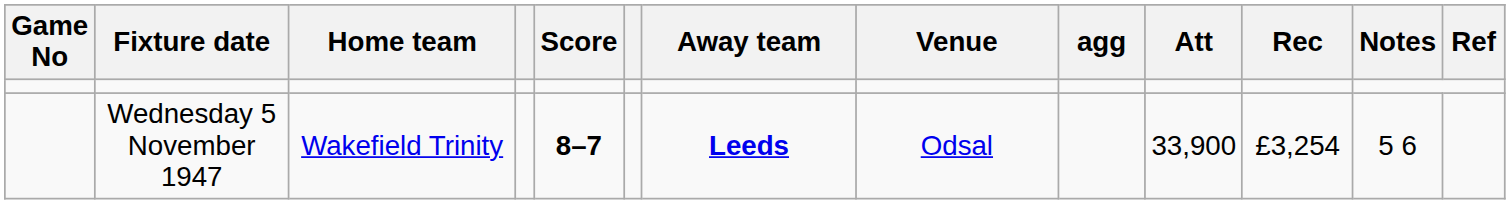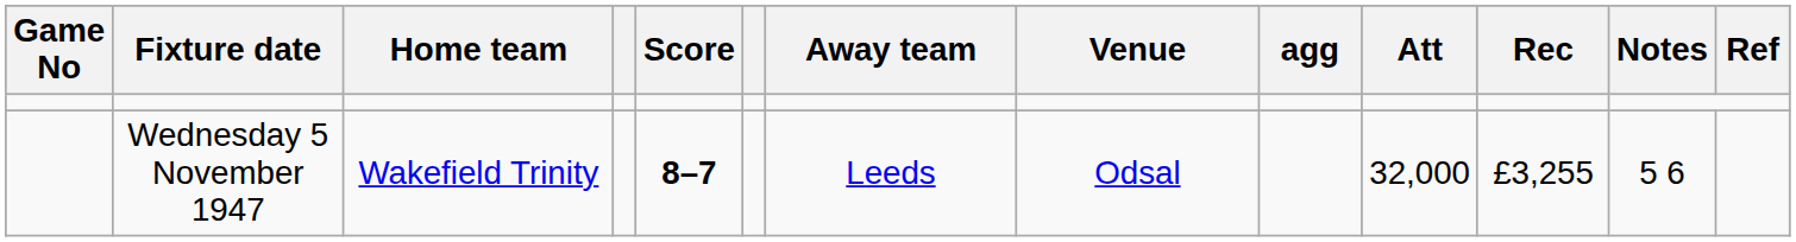Wednesday 5 November 1947 | Away team: bold -> normal
Wednesday 5 November 1947 | Att: 33,900 -> 32,000
Wednesday 5 November 1947 | Rec: £3,254 -> £3,255
